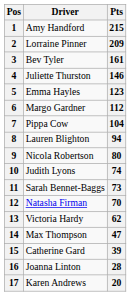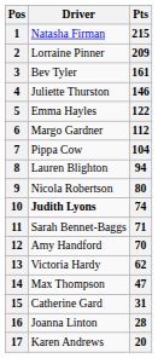1 | Driver: Amy Handford -> Natasha Firman
5 | Pts: 123 -> 122
10 | Driver: normal -> bold
11 | Pts: 73 -> 71
12 | Driver: Natasha Firman -> Amy Handford
15 | Pts: 39 -> 31
